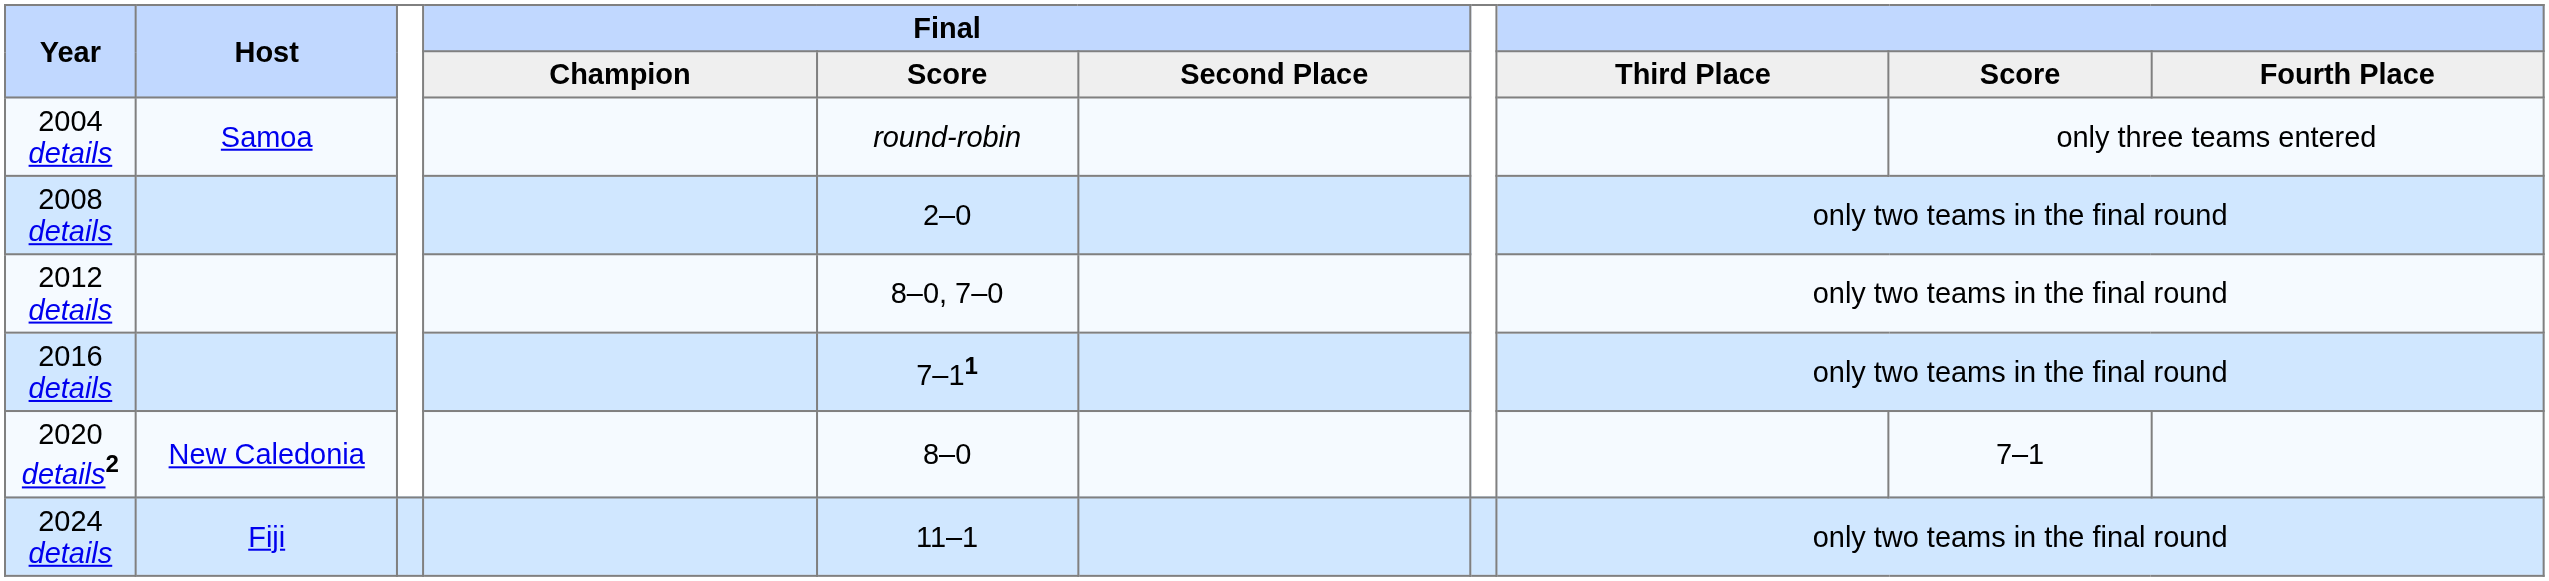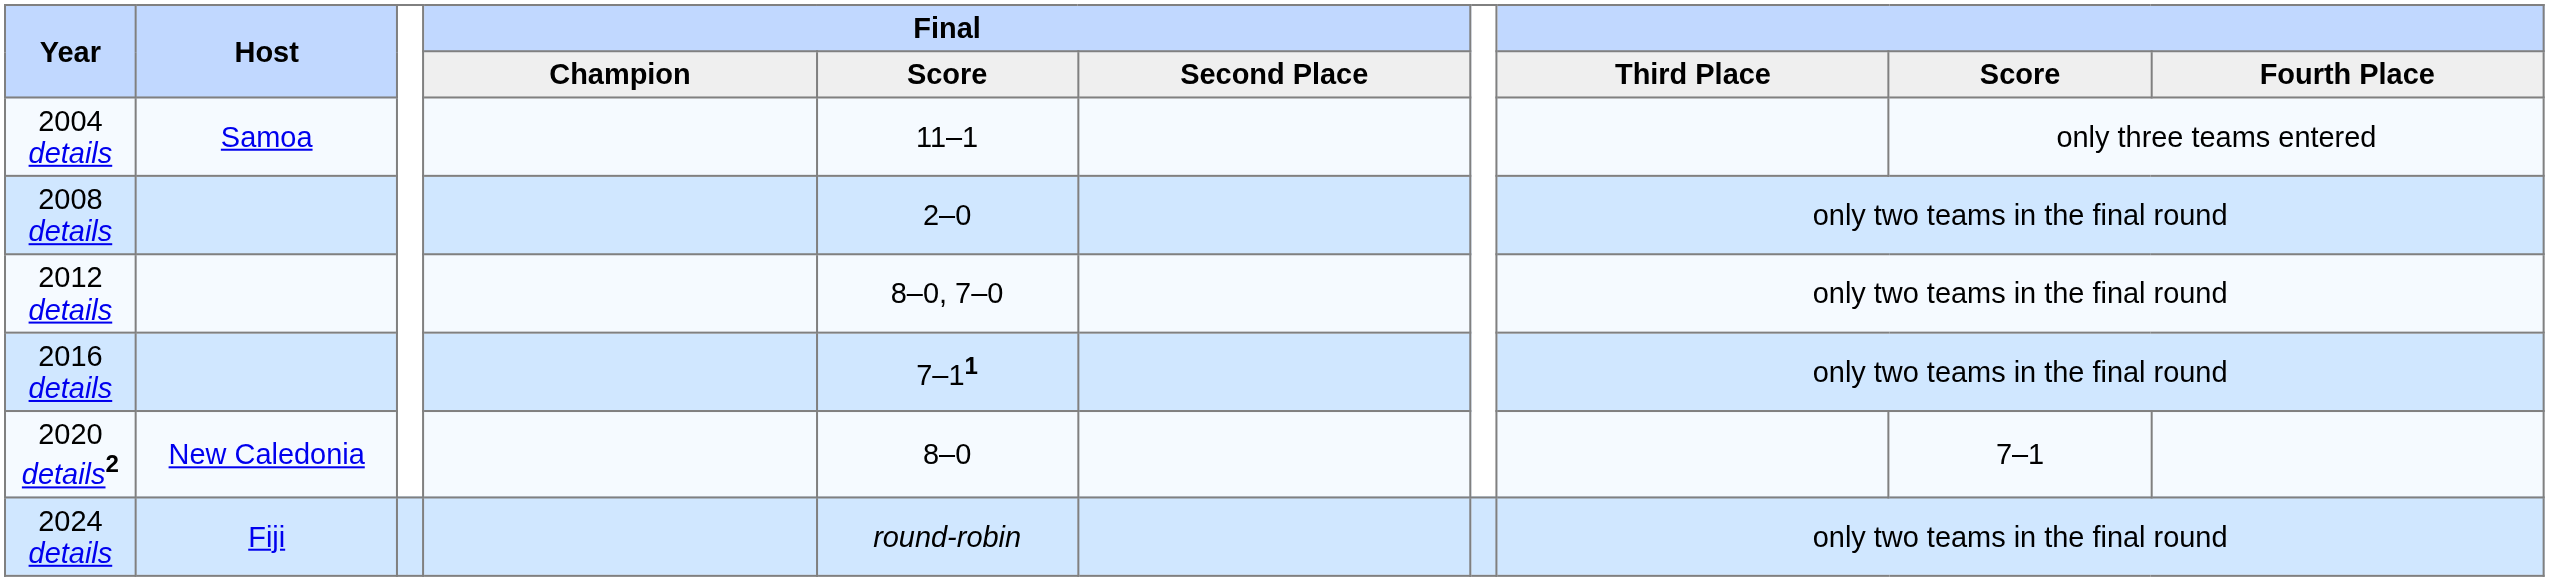2004 details | Final / Score: round-robin -> 11–1
2024 details | Final / Score: 11–1 -> round-robin
